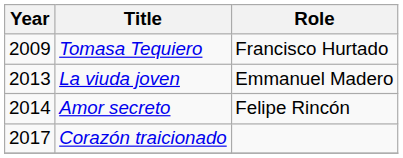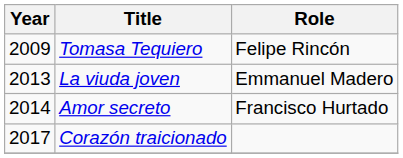Tomasa Tequiero | Role: Francisco Hurtado -> Felipe Rincón
Amor secreto | Role: Felipe Rincón -> Francisco Hurtado
